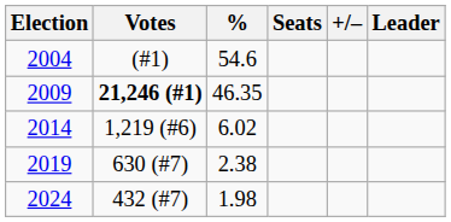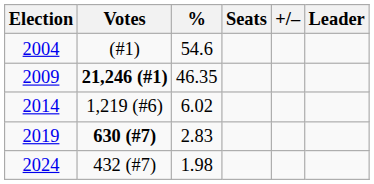2019 | Votes: normal -> bold
2019 | %: 2.38 -> 2.83
